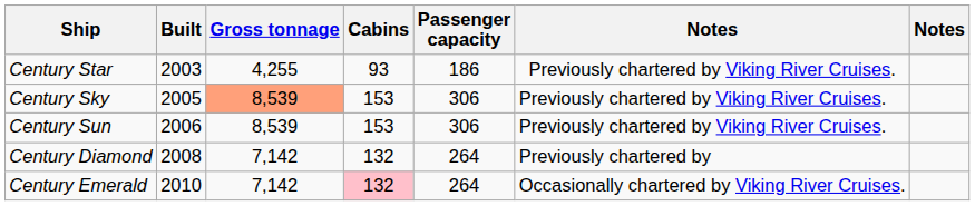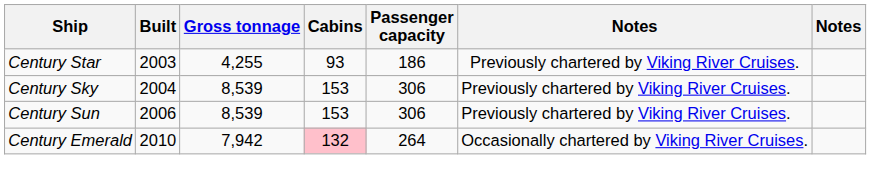Century Sky | Built: 2005 -> 2004
Century Sky | Gross tonnage: lightsalmon background -> no background
- row: Century Diamond | 2008 | 7,142 | 132 | 264 | Previously chartered by
Century Emerald | Gross tonnage: 7,142 -> 7,942
